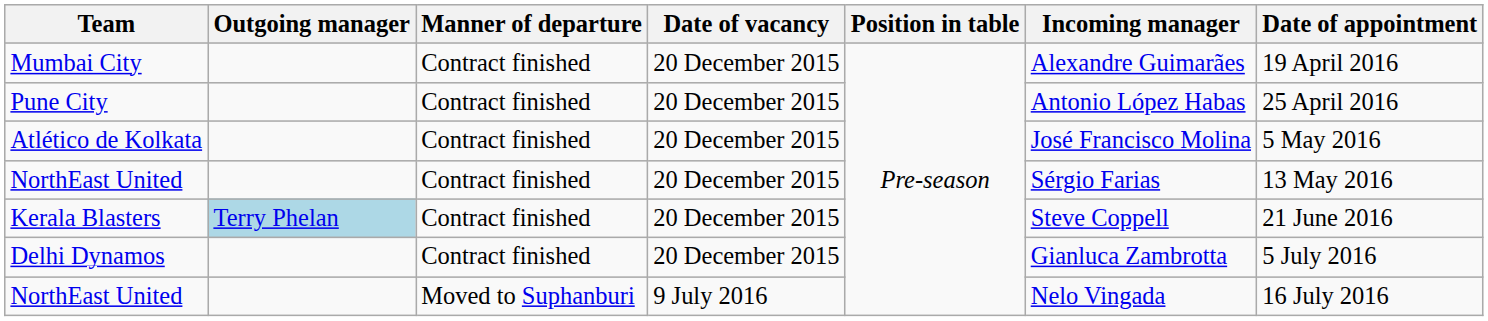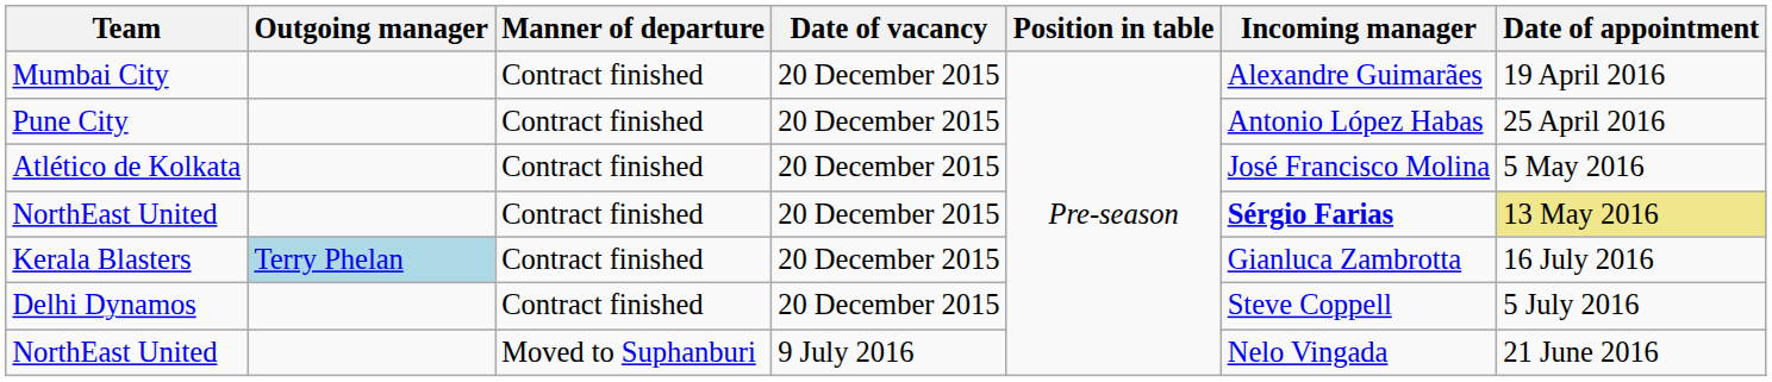NorthEast United / Contract finished | Incoming manager: normal -> bold
NorthEast United / Contract finished | Date of appointment: no background -> khaki background
Kerala Blasters | Incoming manager: Steve Coppell -> Gianluca Zambrotta
Kerala Blasters | Date of appointment: 21 June 2016 -> 16 July 2016
Delhi Dynamos | Incoming manager: Gianluca Zambrotta -> Steve Coppell
NorthEast United / Moved to Suphanburi | Date of appointment: 16 July 2016 -> 21 June 2016
